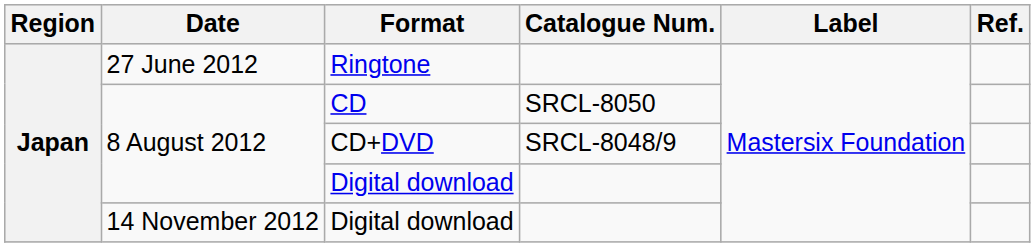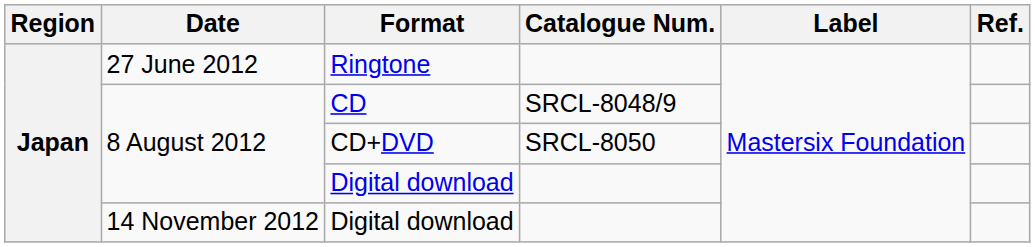CD | Catalogue Num.: SRCL-8050 -> SRCL-8048/9
CD+DVD | Catalogue Num.: SRCL-8048/9 -> SRCL-8050
